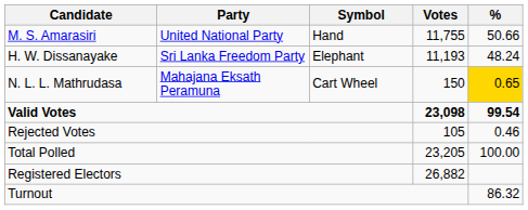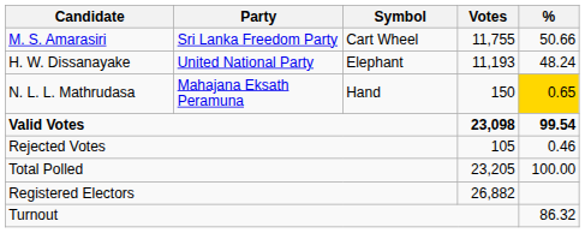M. S. Amarasiri | Party: United National Party -> Sri Lanka Freedom Party
M. S. Amarasiri | Symbol: Hand -> Cart Wheel
H. W. Dissanayake | Party: Sri Lanka Freedom Party -> United National Party
N. L. L. Mathrudasa | Symbol: Cart Wheel -> Hand
